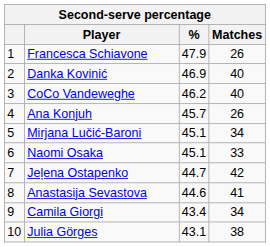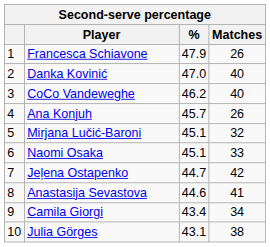Danka Kovinić | %: 46.9 -> 47.0
Mirjana Lučić-Baroni | Matches: 34 -> 32
